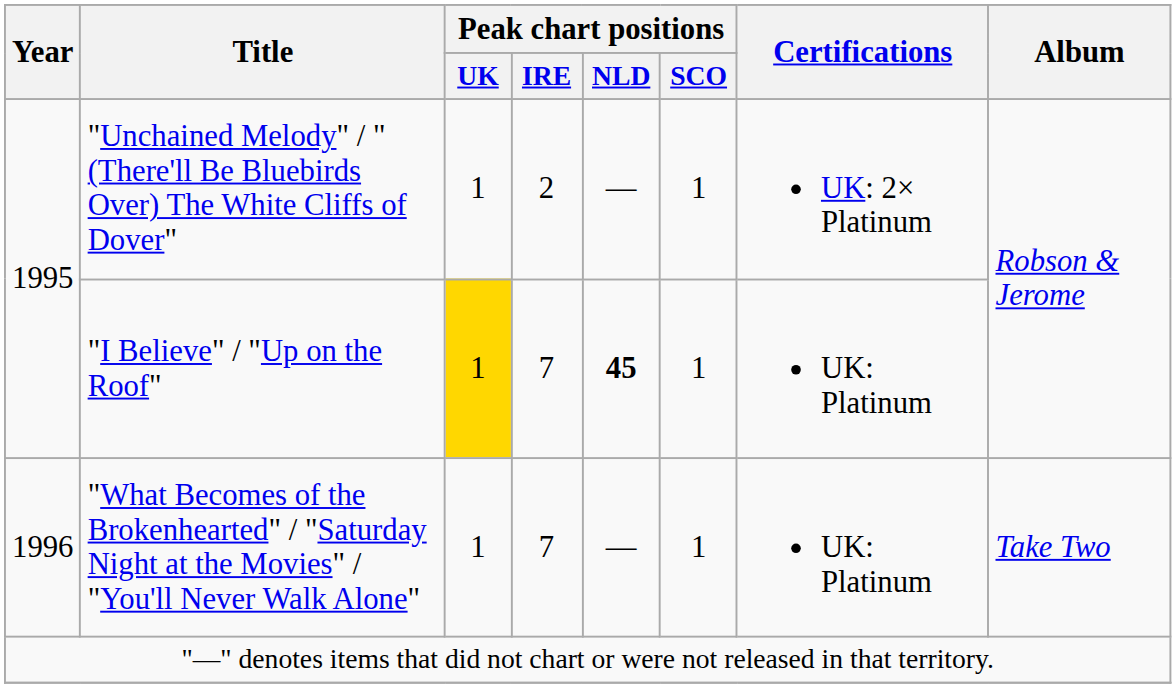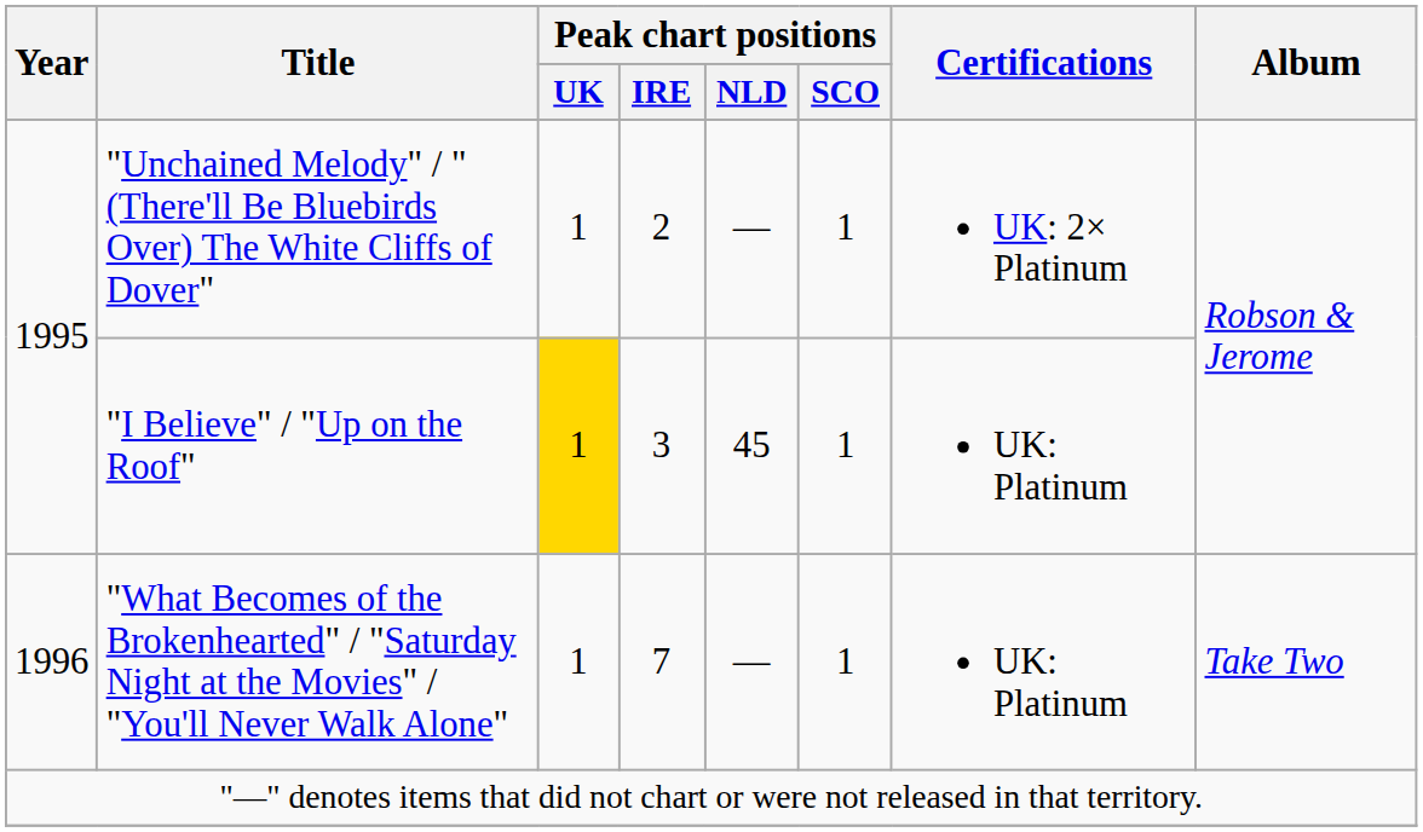"I Believe" / "Up on the Roof" | Peak chart positions / IRE: 7 -> 3
"I Believe" / "Up on the Roof" | Peak chart positions / NLD: bold -> normal
